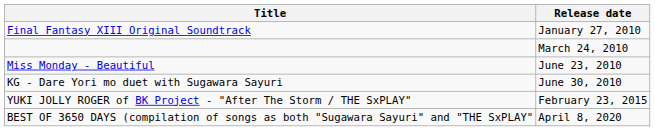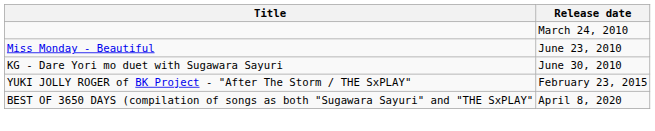- row: Final Fantasy XIII Original Soundtrack | January 27, 2010
